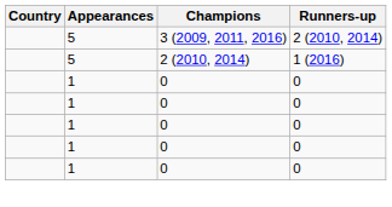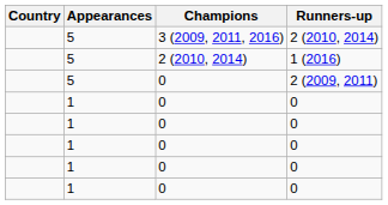+ row: 5 | 0 | 2 (2009, 2011)
